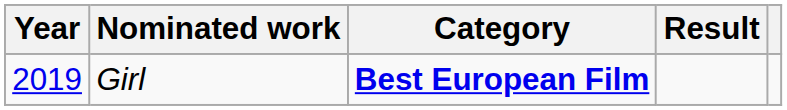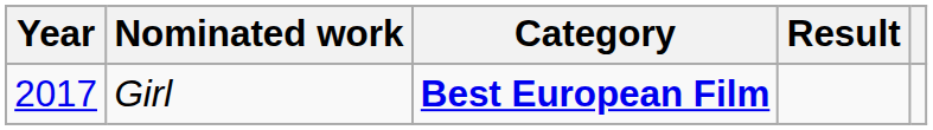Girl | Year: 2019 -> 2017
